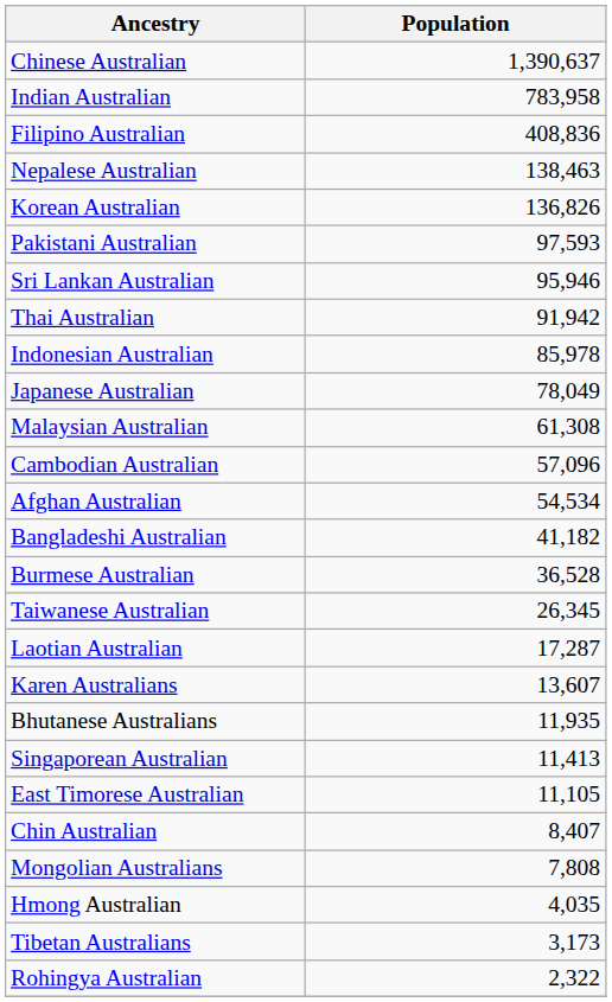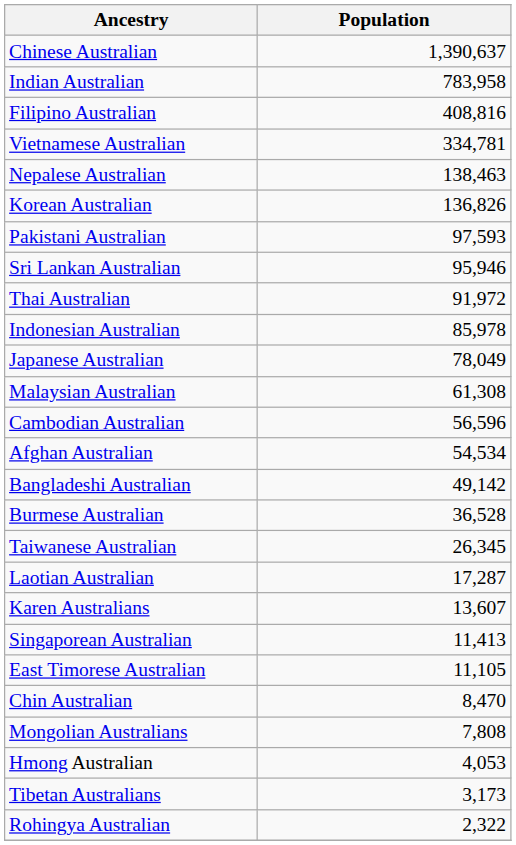Filipino Australian | Population: 408,836 -> 408,816
+ row: Vietnamese Australian | 334,781
Thai Australian | Population: 91,942 -> 91,972
Cambodian Australian | Population: 57,096 -> 56,596
Bangladeshi Australian | Population: 41,182 -> 49,142
- row: Bhutanese Australians | 11,935
Chin Australian | Population: 8,407 -> 8,470
Hmong Australian | Population: 4,035 -> 4,053
